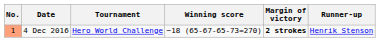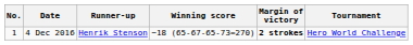columns swapped: Tournament <-> Runner-up
4 Dec 2016 | No.: lightsalmon background -> no background
